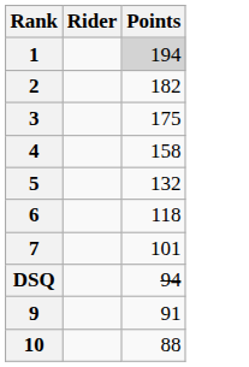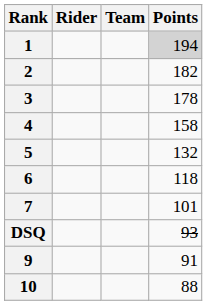+ column: Team
3 | Points: 175 -> 178
DSQ | Points: 94 -> 93
